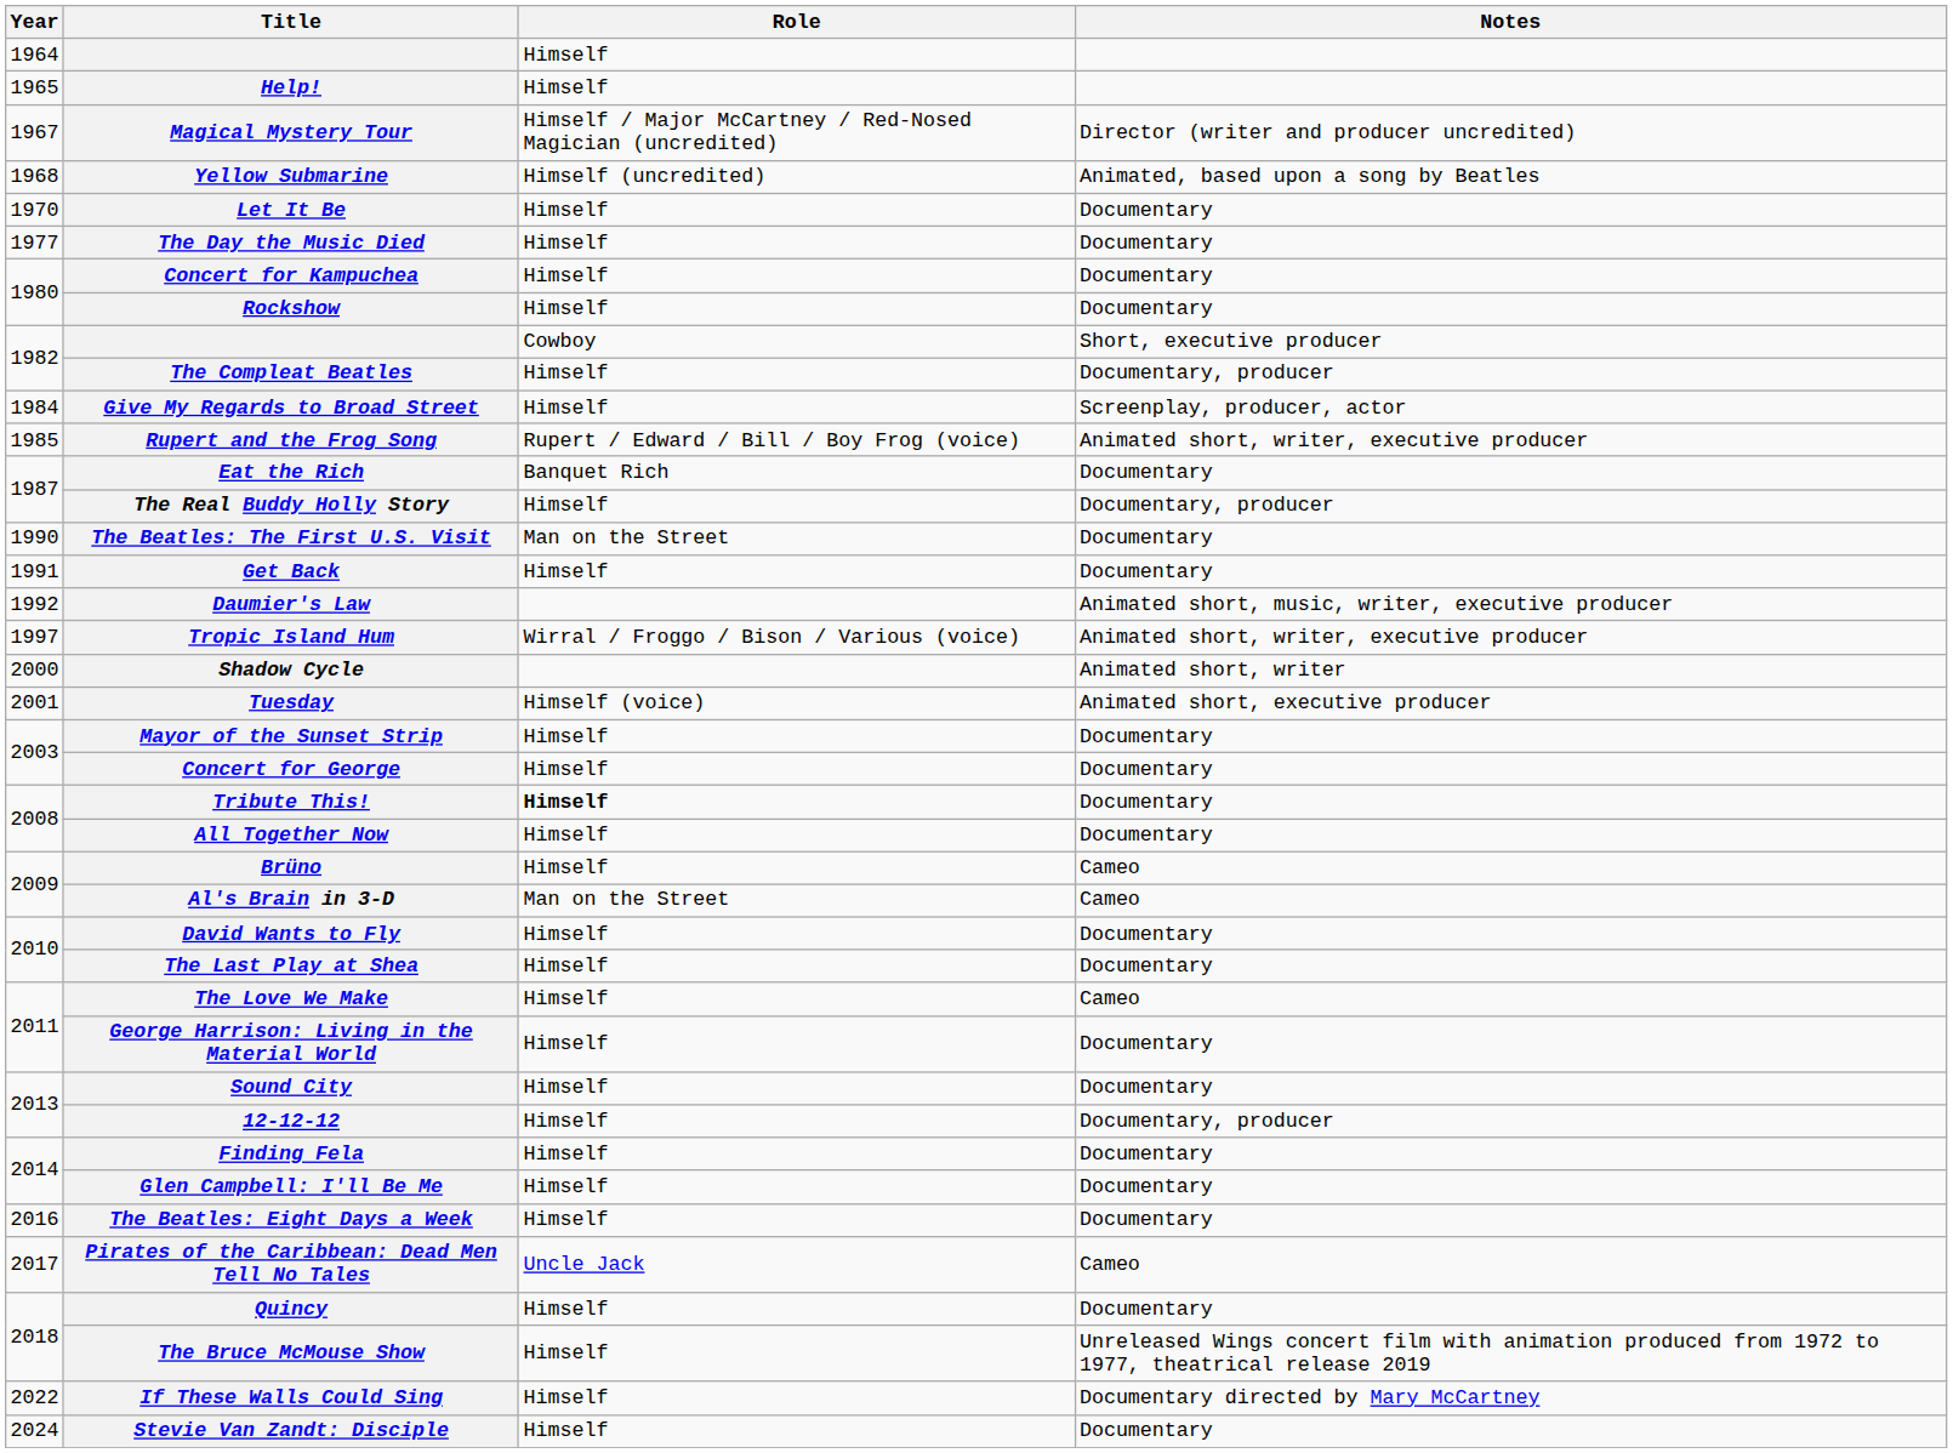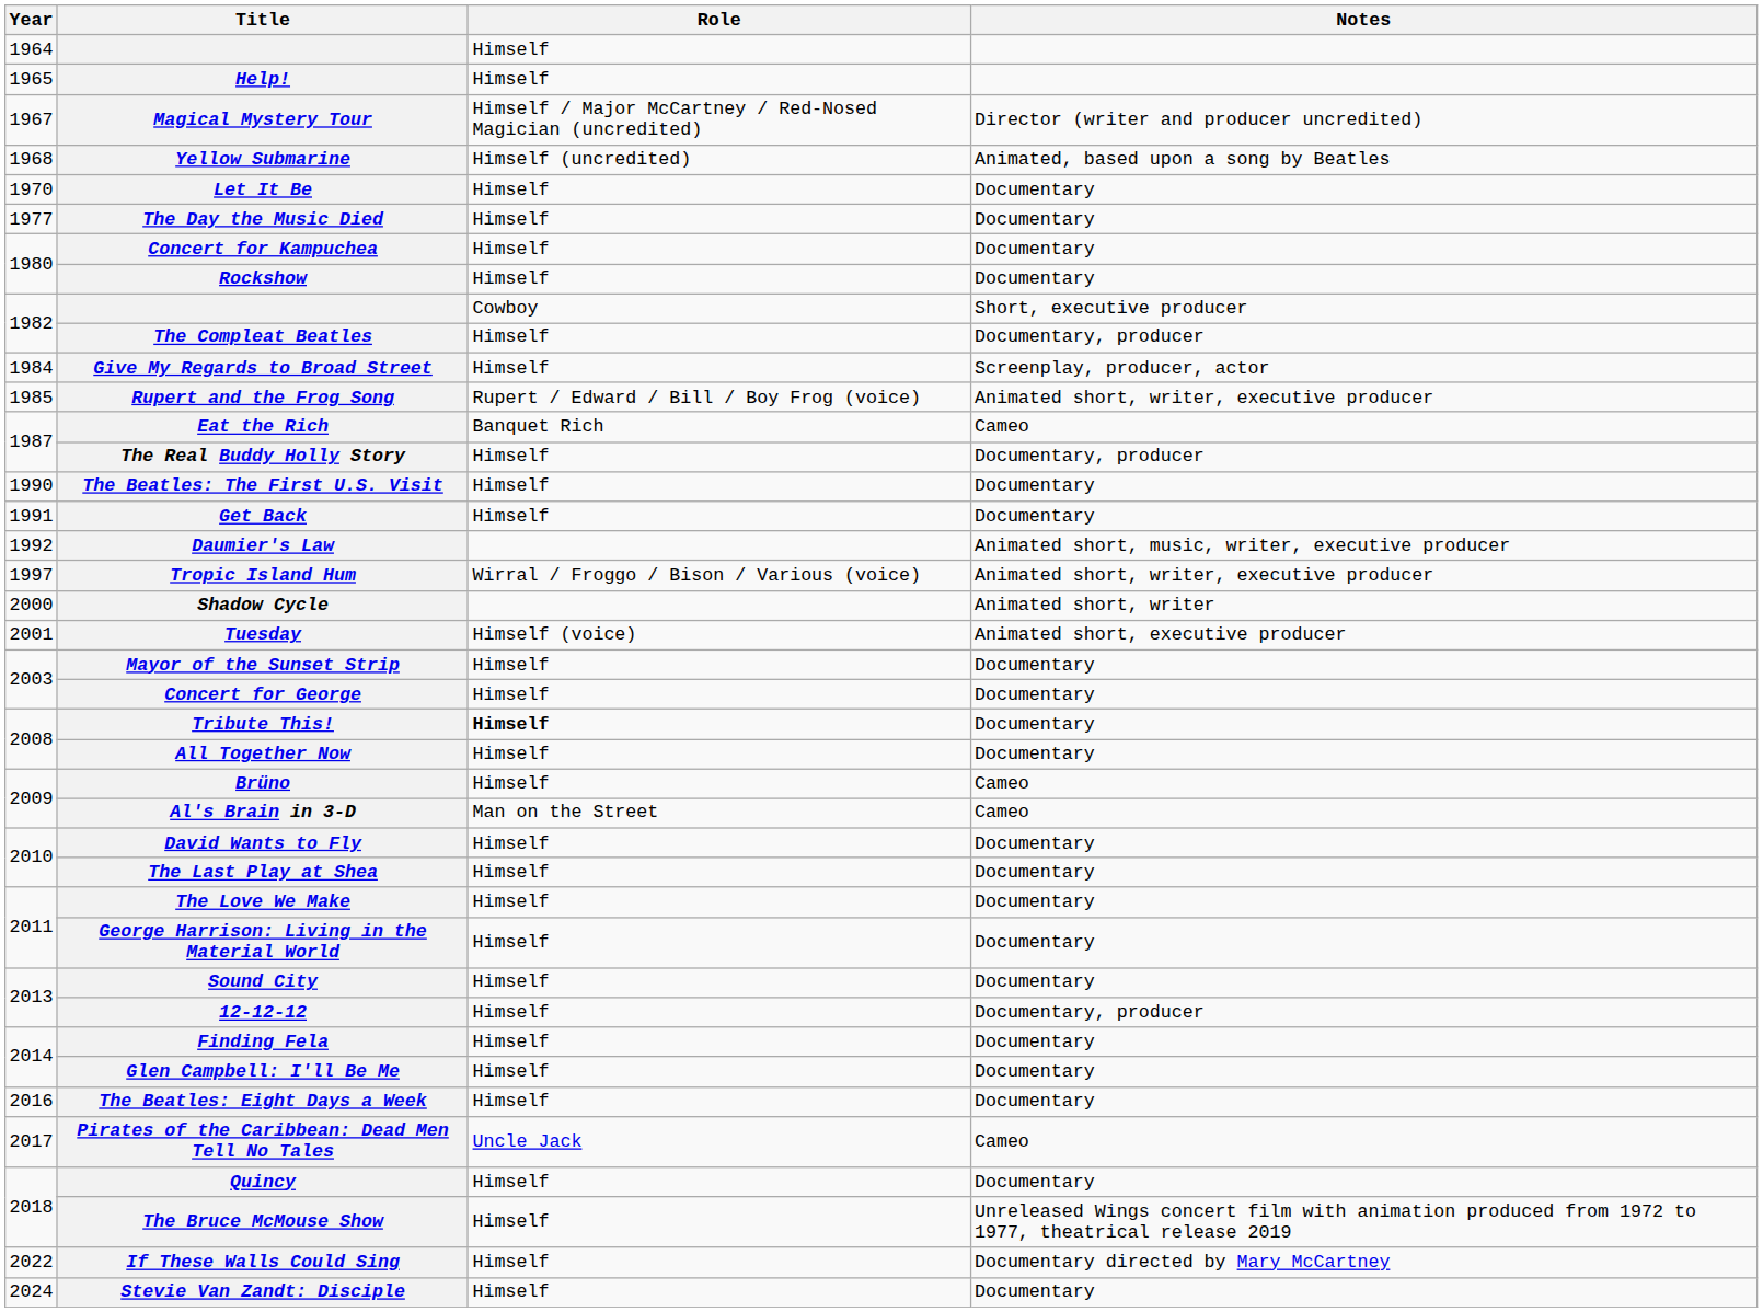Eat the Rich | Notes: Documentary -> Cameo
The Beatles: The First U.S. Visit | Role: Man on the Street -> Himself
The Love We Make | Notes: Cameo -> Documentary
